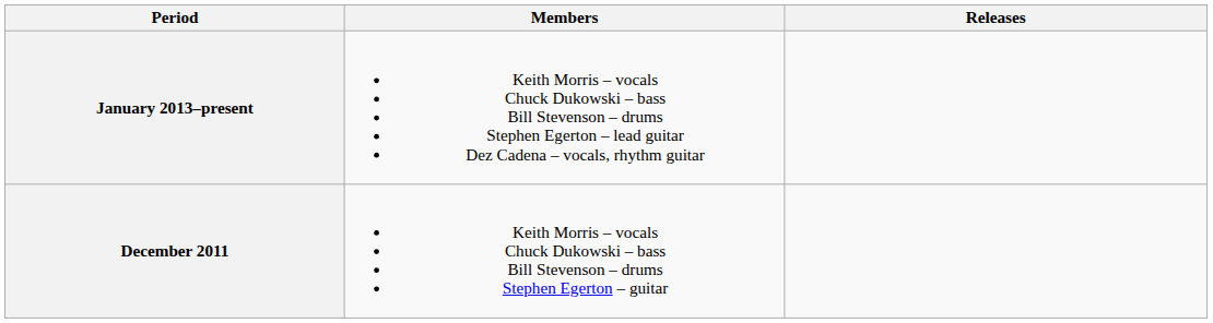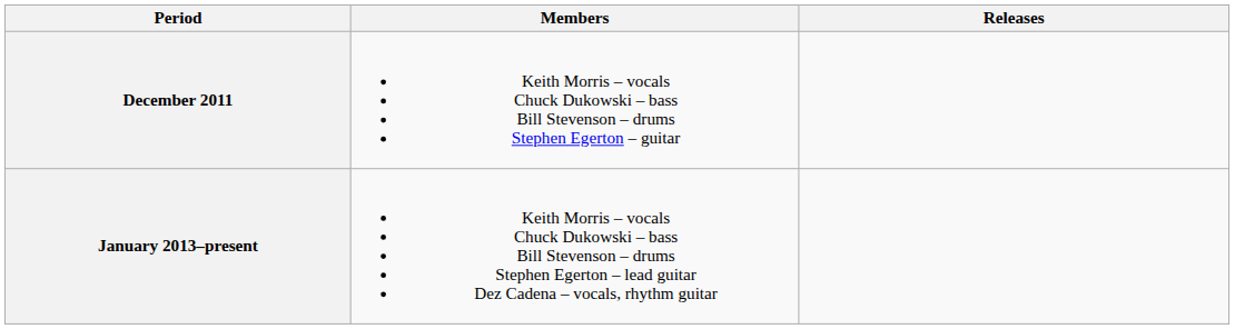rows swapped: December 2011 <-> January 2013–present
